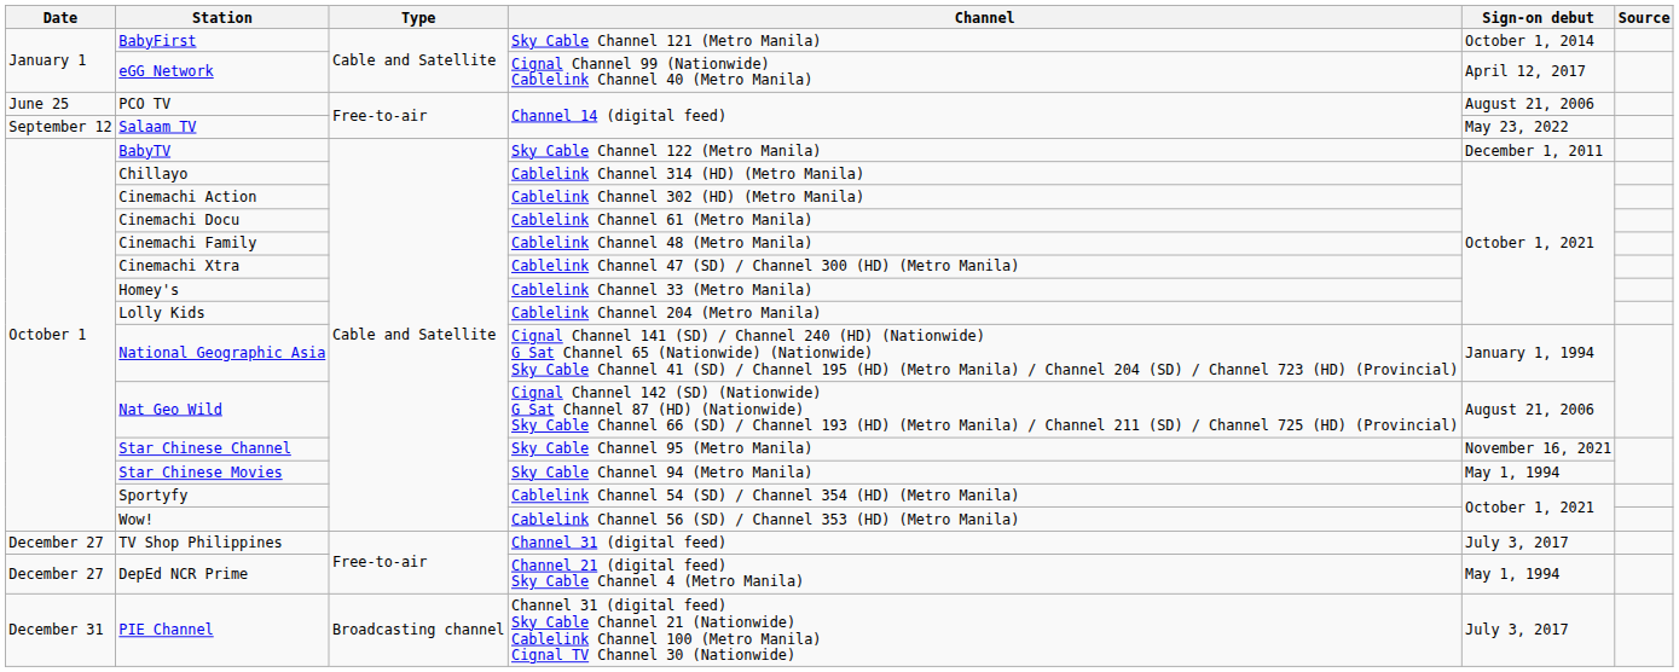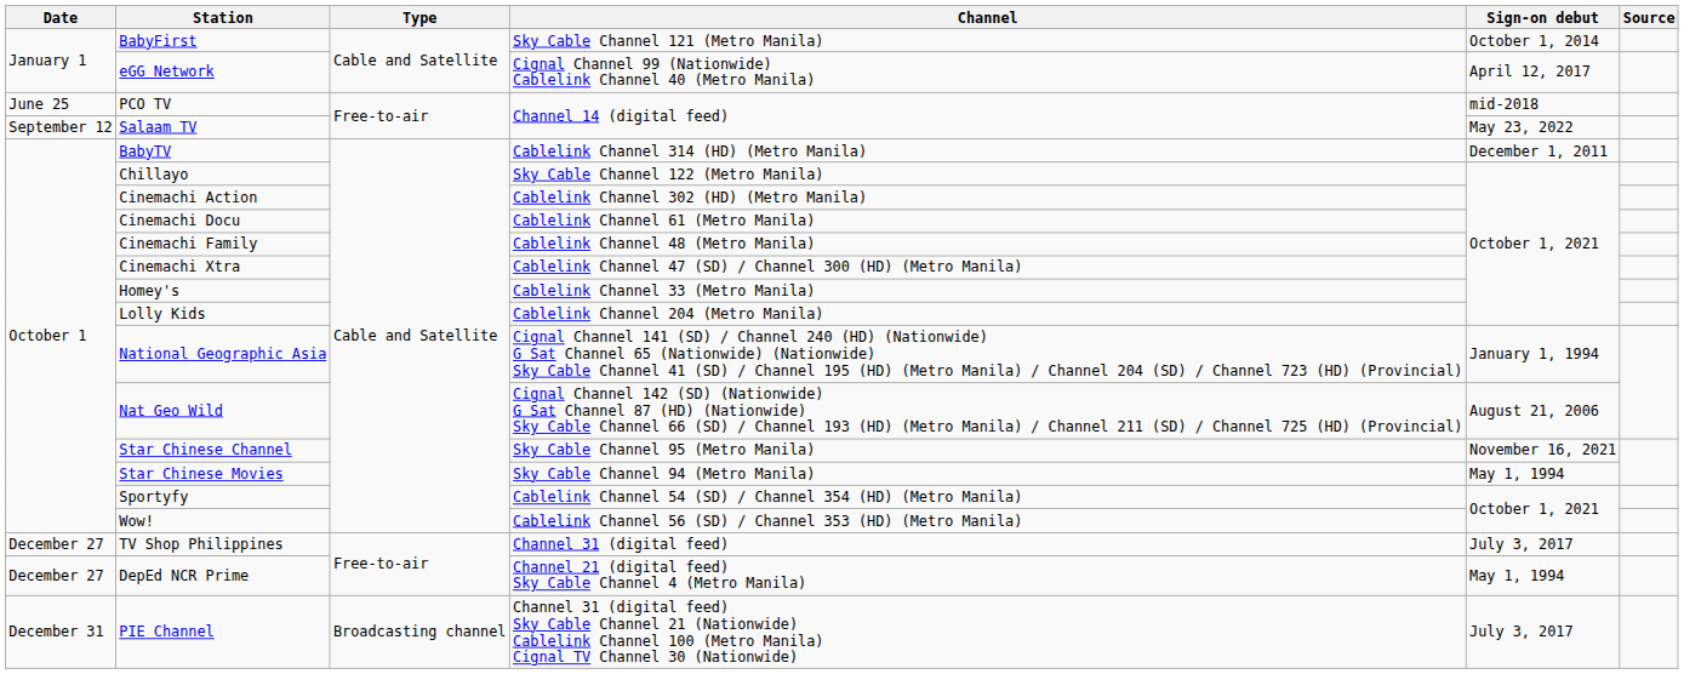PCO TV | Sign-on debut: August 21, 2006 -> mid-2018
BabyTV | Channel: Sky Cable Channel 122 (Metro Manila) -> Cablelink Channel 314 (HD) (Metro Manila)
Chillayo | Channel: Cablelink Channel 314 (HD) (Metro Manila) -> Sky Cable Channel 122 (Metro Manila)
